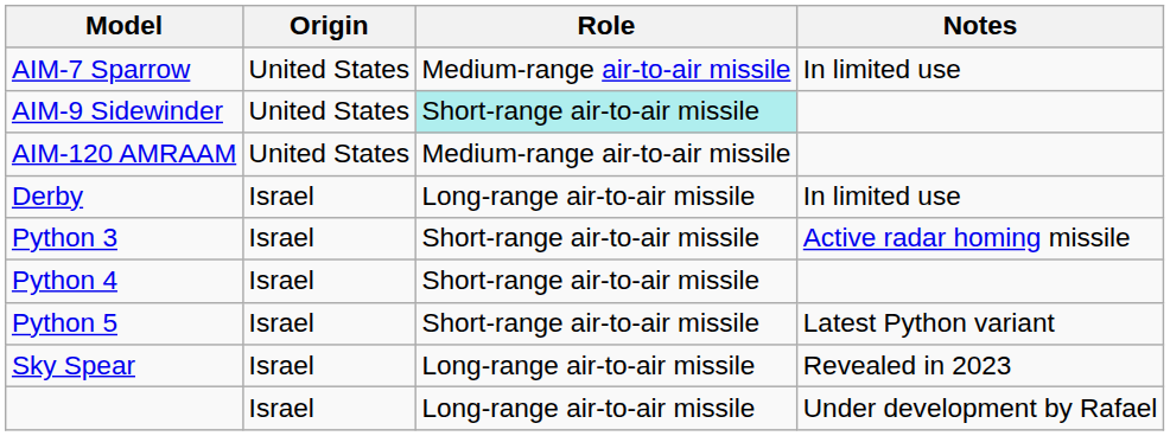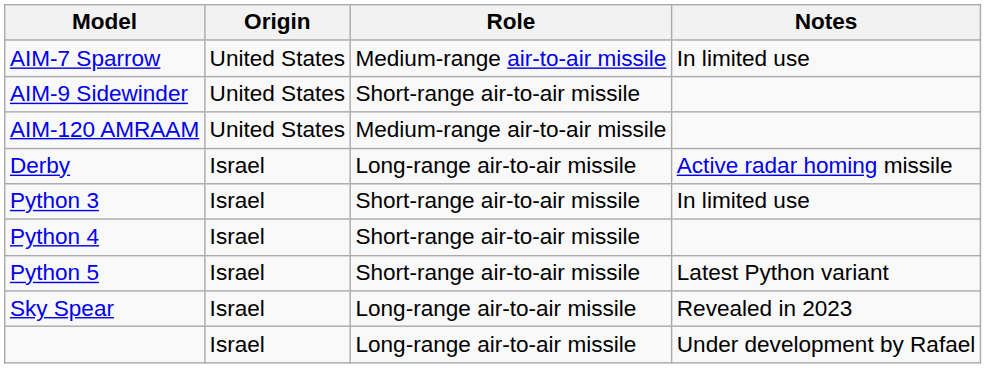AIM-9 Sidewinder | Role: paleturquoise background -> no background
Derby | Notes: In limited use -> Active radar homing missile
Python 3 | Notes: Active radar homing missile -> In limited use
